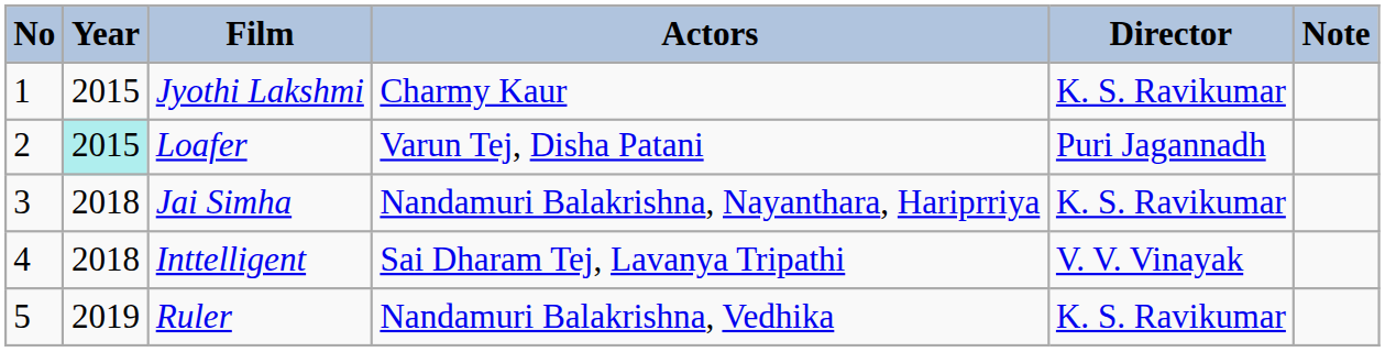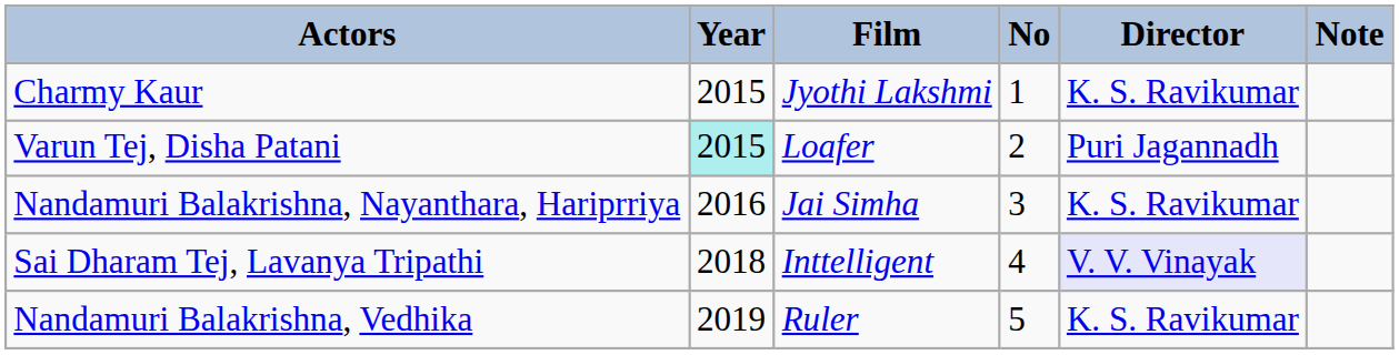columns swapped: No <-> Actors
Jai Simha | Year: 2018 -> 2016
Inttelligent | Director: no background -> lavender background
